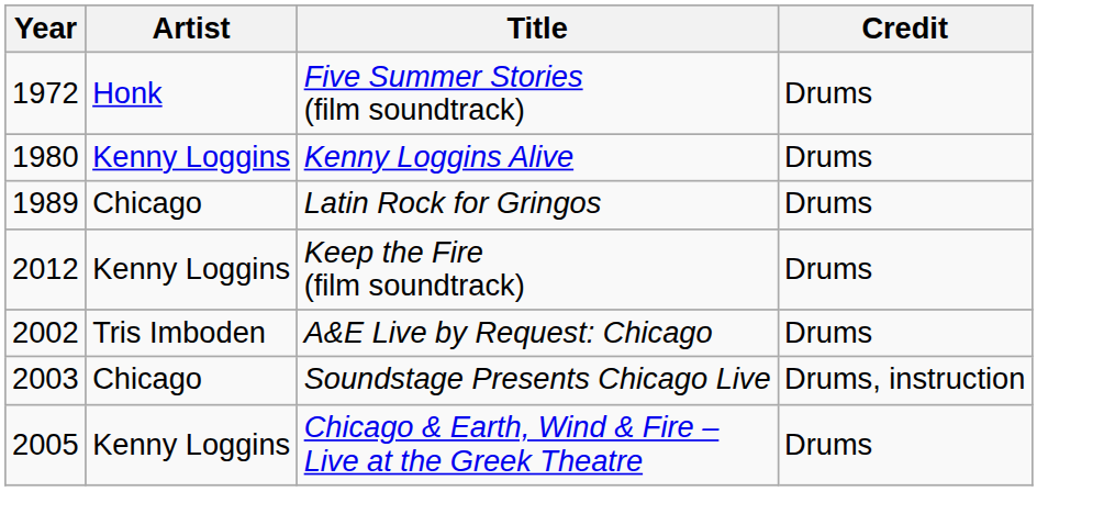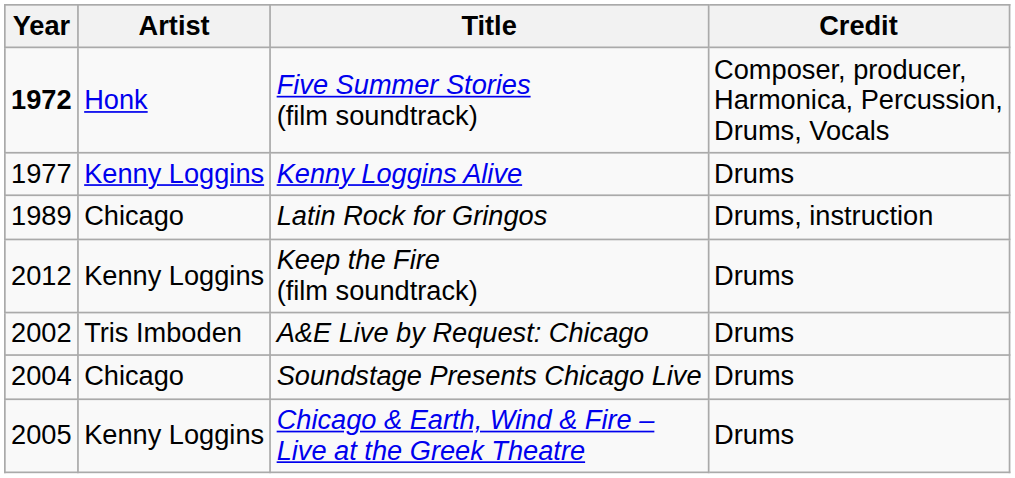Five Summer Stories (film soundtrack) | Year: normal -> bold
Five Summer Stories (film soundtrack) | Credit: Drums -> Composer, producer, Harmonica, Percussion, Drums, Vocals
Kenny Loggins Alive | Year: 1980 -> 1977
Latin Rock for Gringos | Credit: Drums -> Drums, instruction
Soundstage Presents Chicago Live | Year: 2003 -> 2004
Soundstage Presents Chicago Live | Credit: Drums, instruction -> Drums
